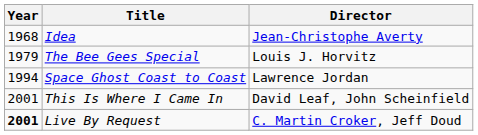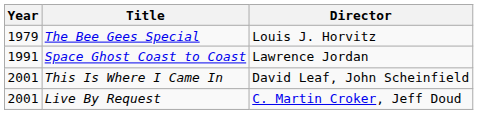- row: 1968 | Idea | Jean-Christophe Averty
Space Ghost Coast to Coast | Year: 1994 -> 1991
Live By Request | Year: bold -> normal
